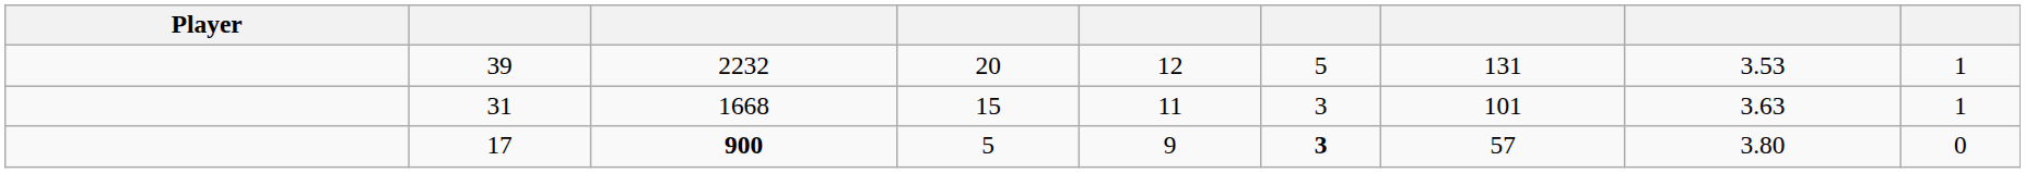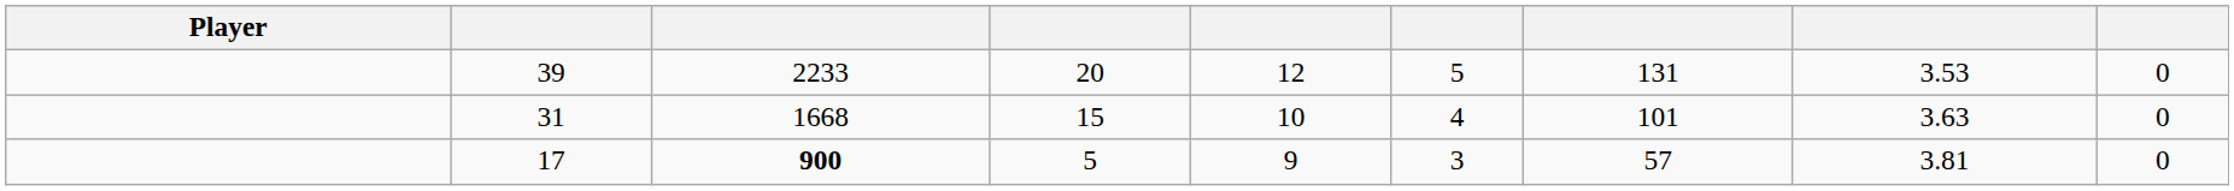39 | column 3: 2232 -> 2233
39 | column 9: 1 -> 0
31 | column 5: 11 -> 10
31 | column 6: 3 -> 4
31 | column 9: 1 -> 0
17 | column 6: bold -> normal
17 | column 8: 3.80 -> 3.81
